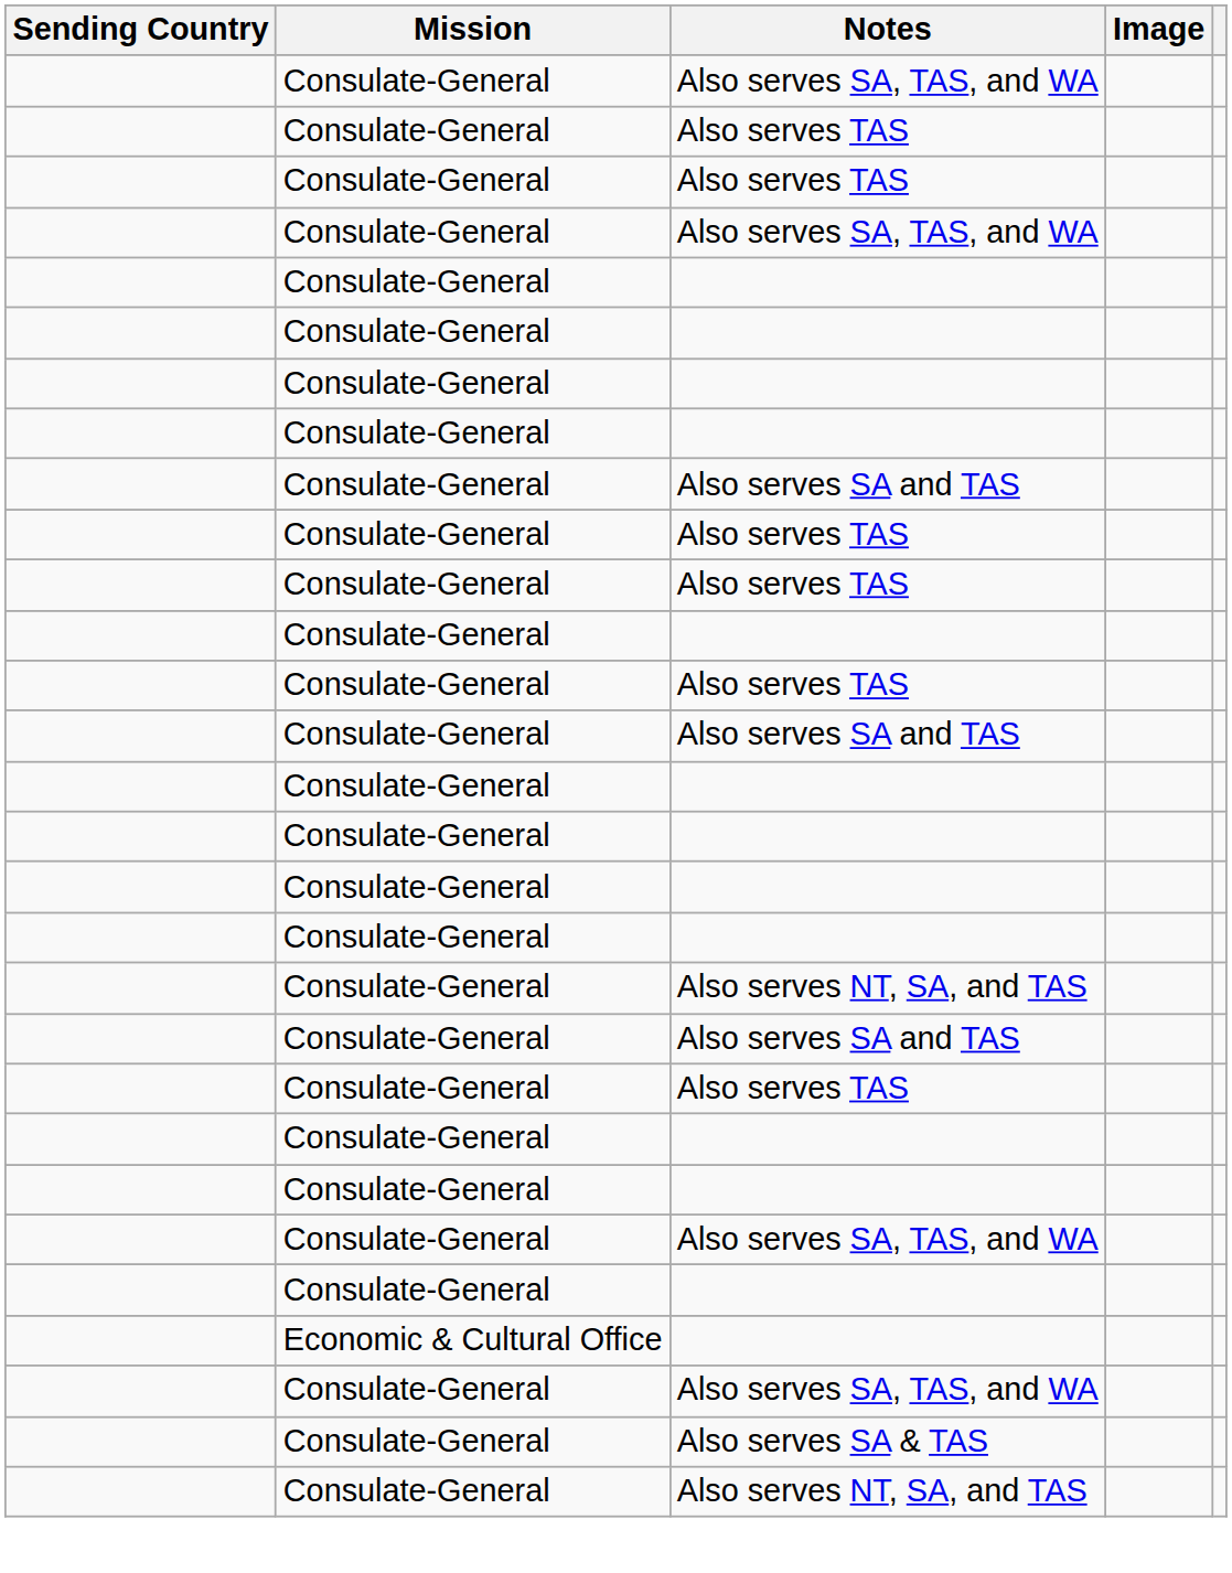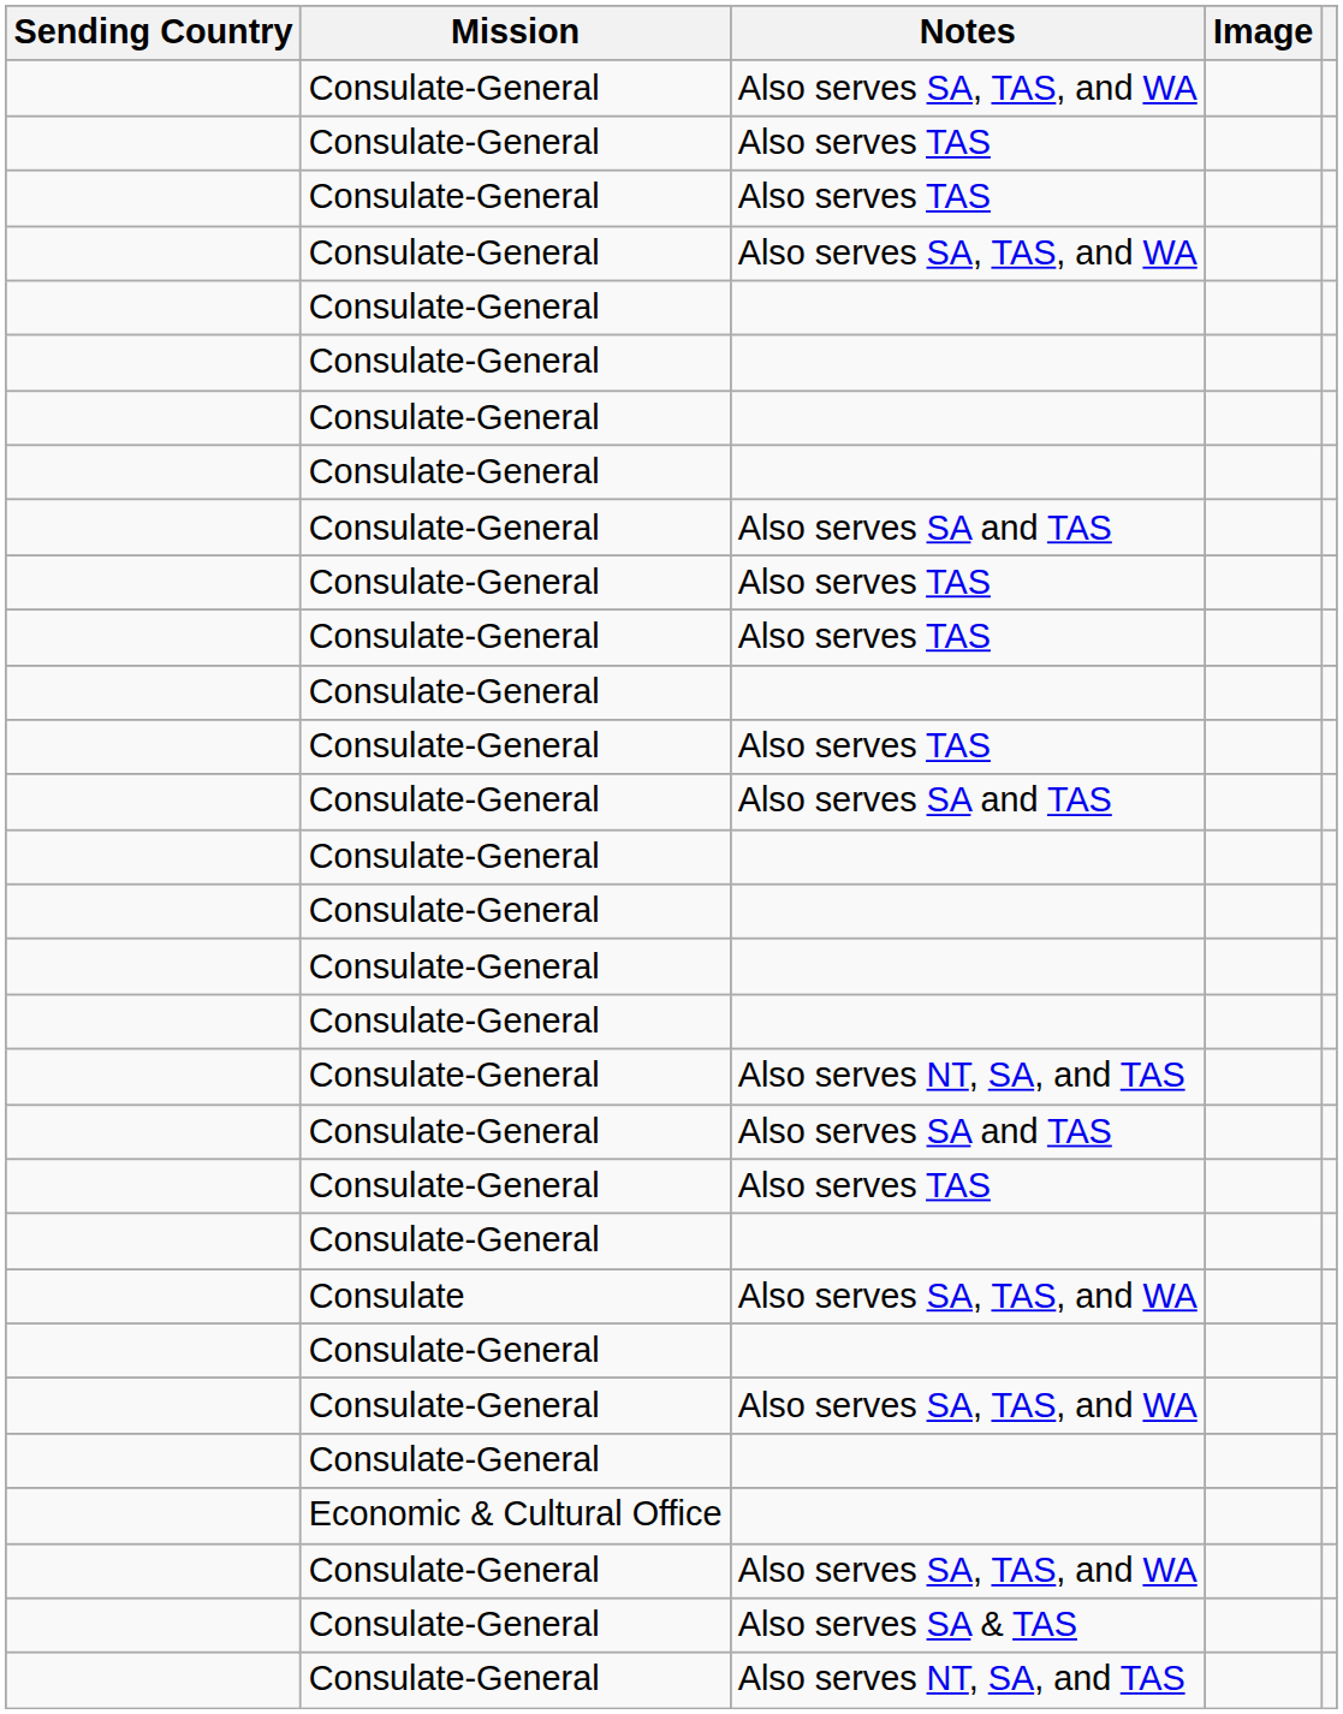+ row: Consulate | Also serves SA, TAS, and WA
